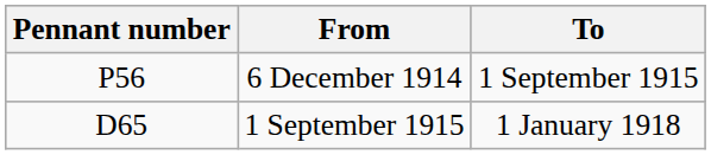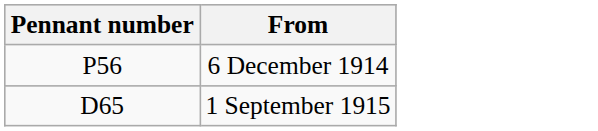- column: To | 1 September 1915 | 1 January 1918
